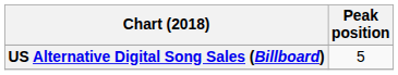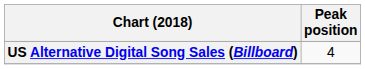US Alternative Digital Song Sales (Billboard) | Peak position: 5 -> 4
